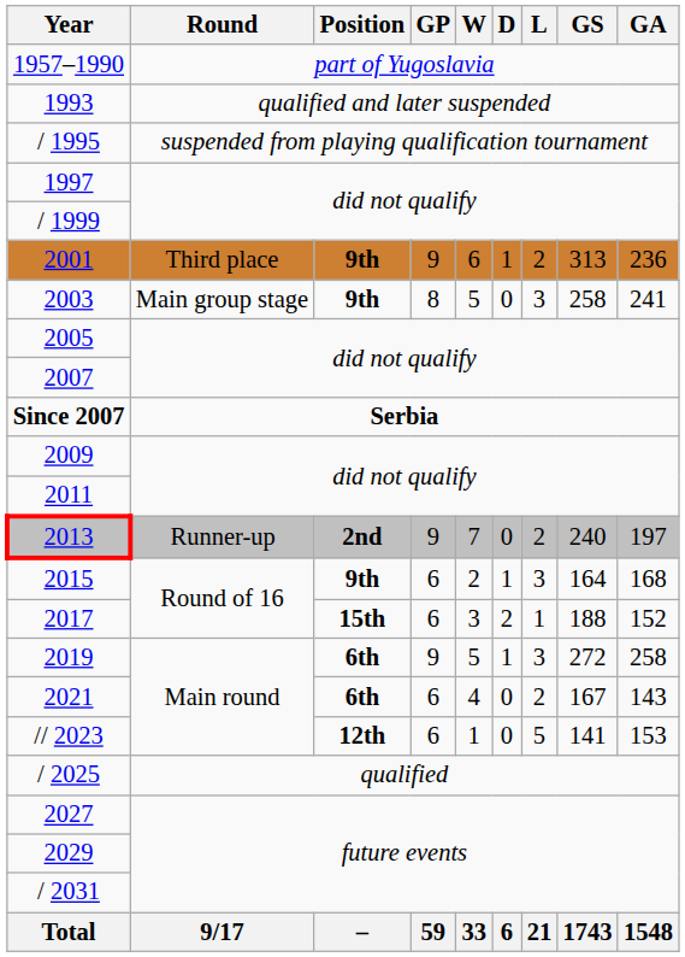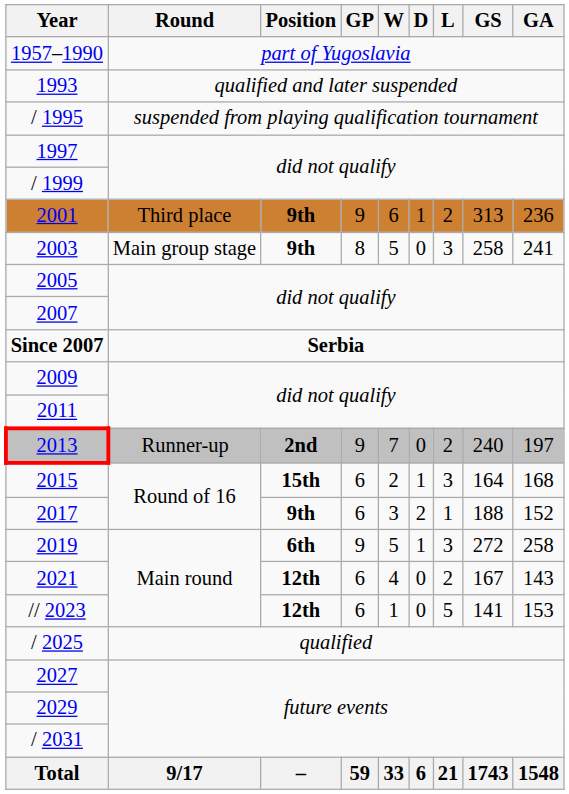2015 | Position: 9th -> 15th
2017 | Position: 15th -> 9th
2021 | Position: 6th -> 12th
